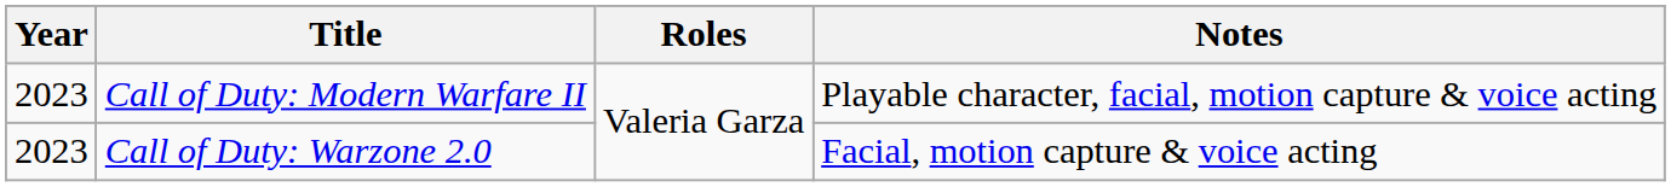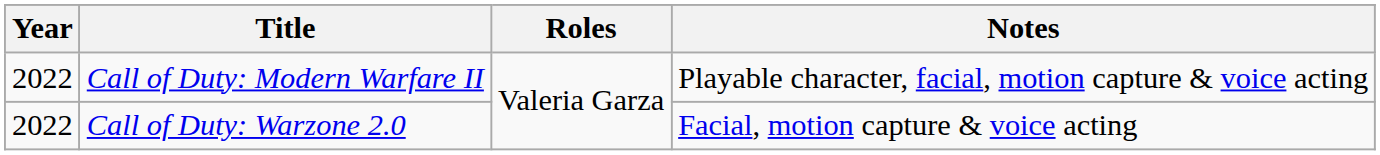Call of Duty: Modern Warfare II | Year: 2023 -> 2022
Call of Duty: Warzone 2.0 | Year: 2023 -> 2022
